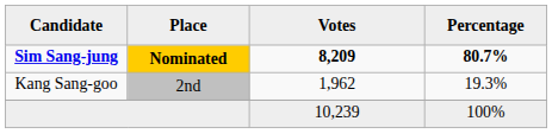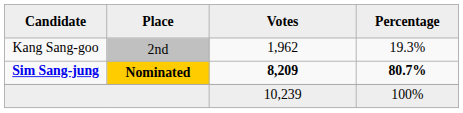rows swapped: Sim Sang-jung <-> Kang Sang-goo
